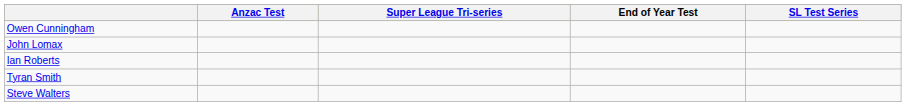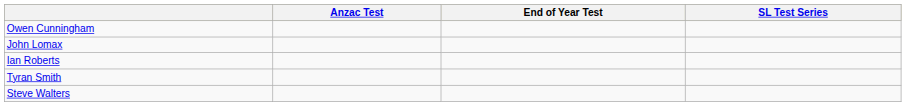- column: Super League Tri-series
